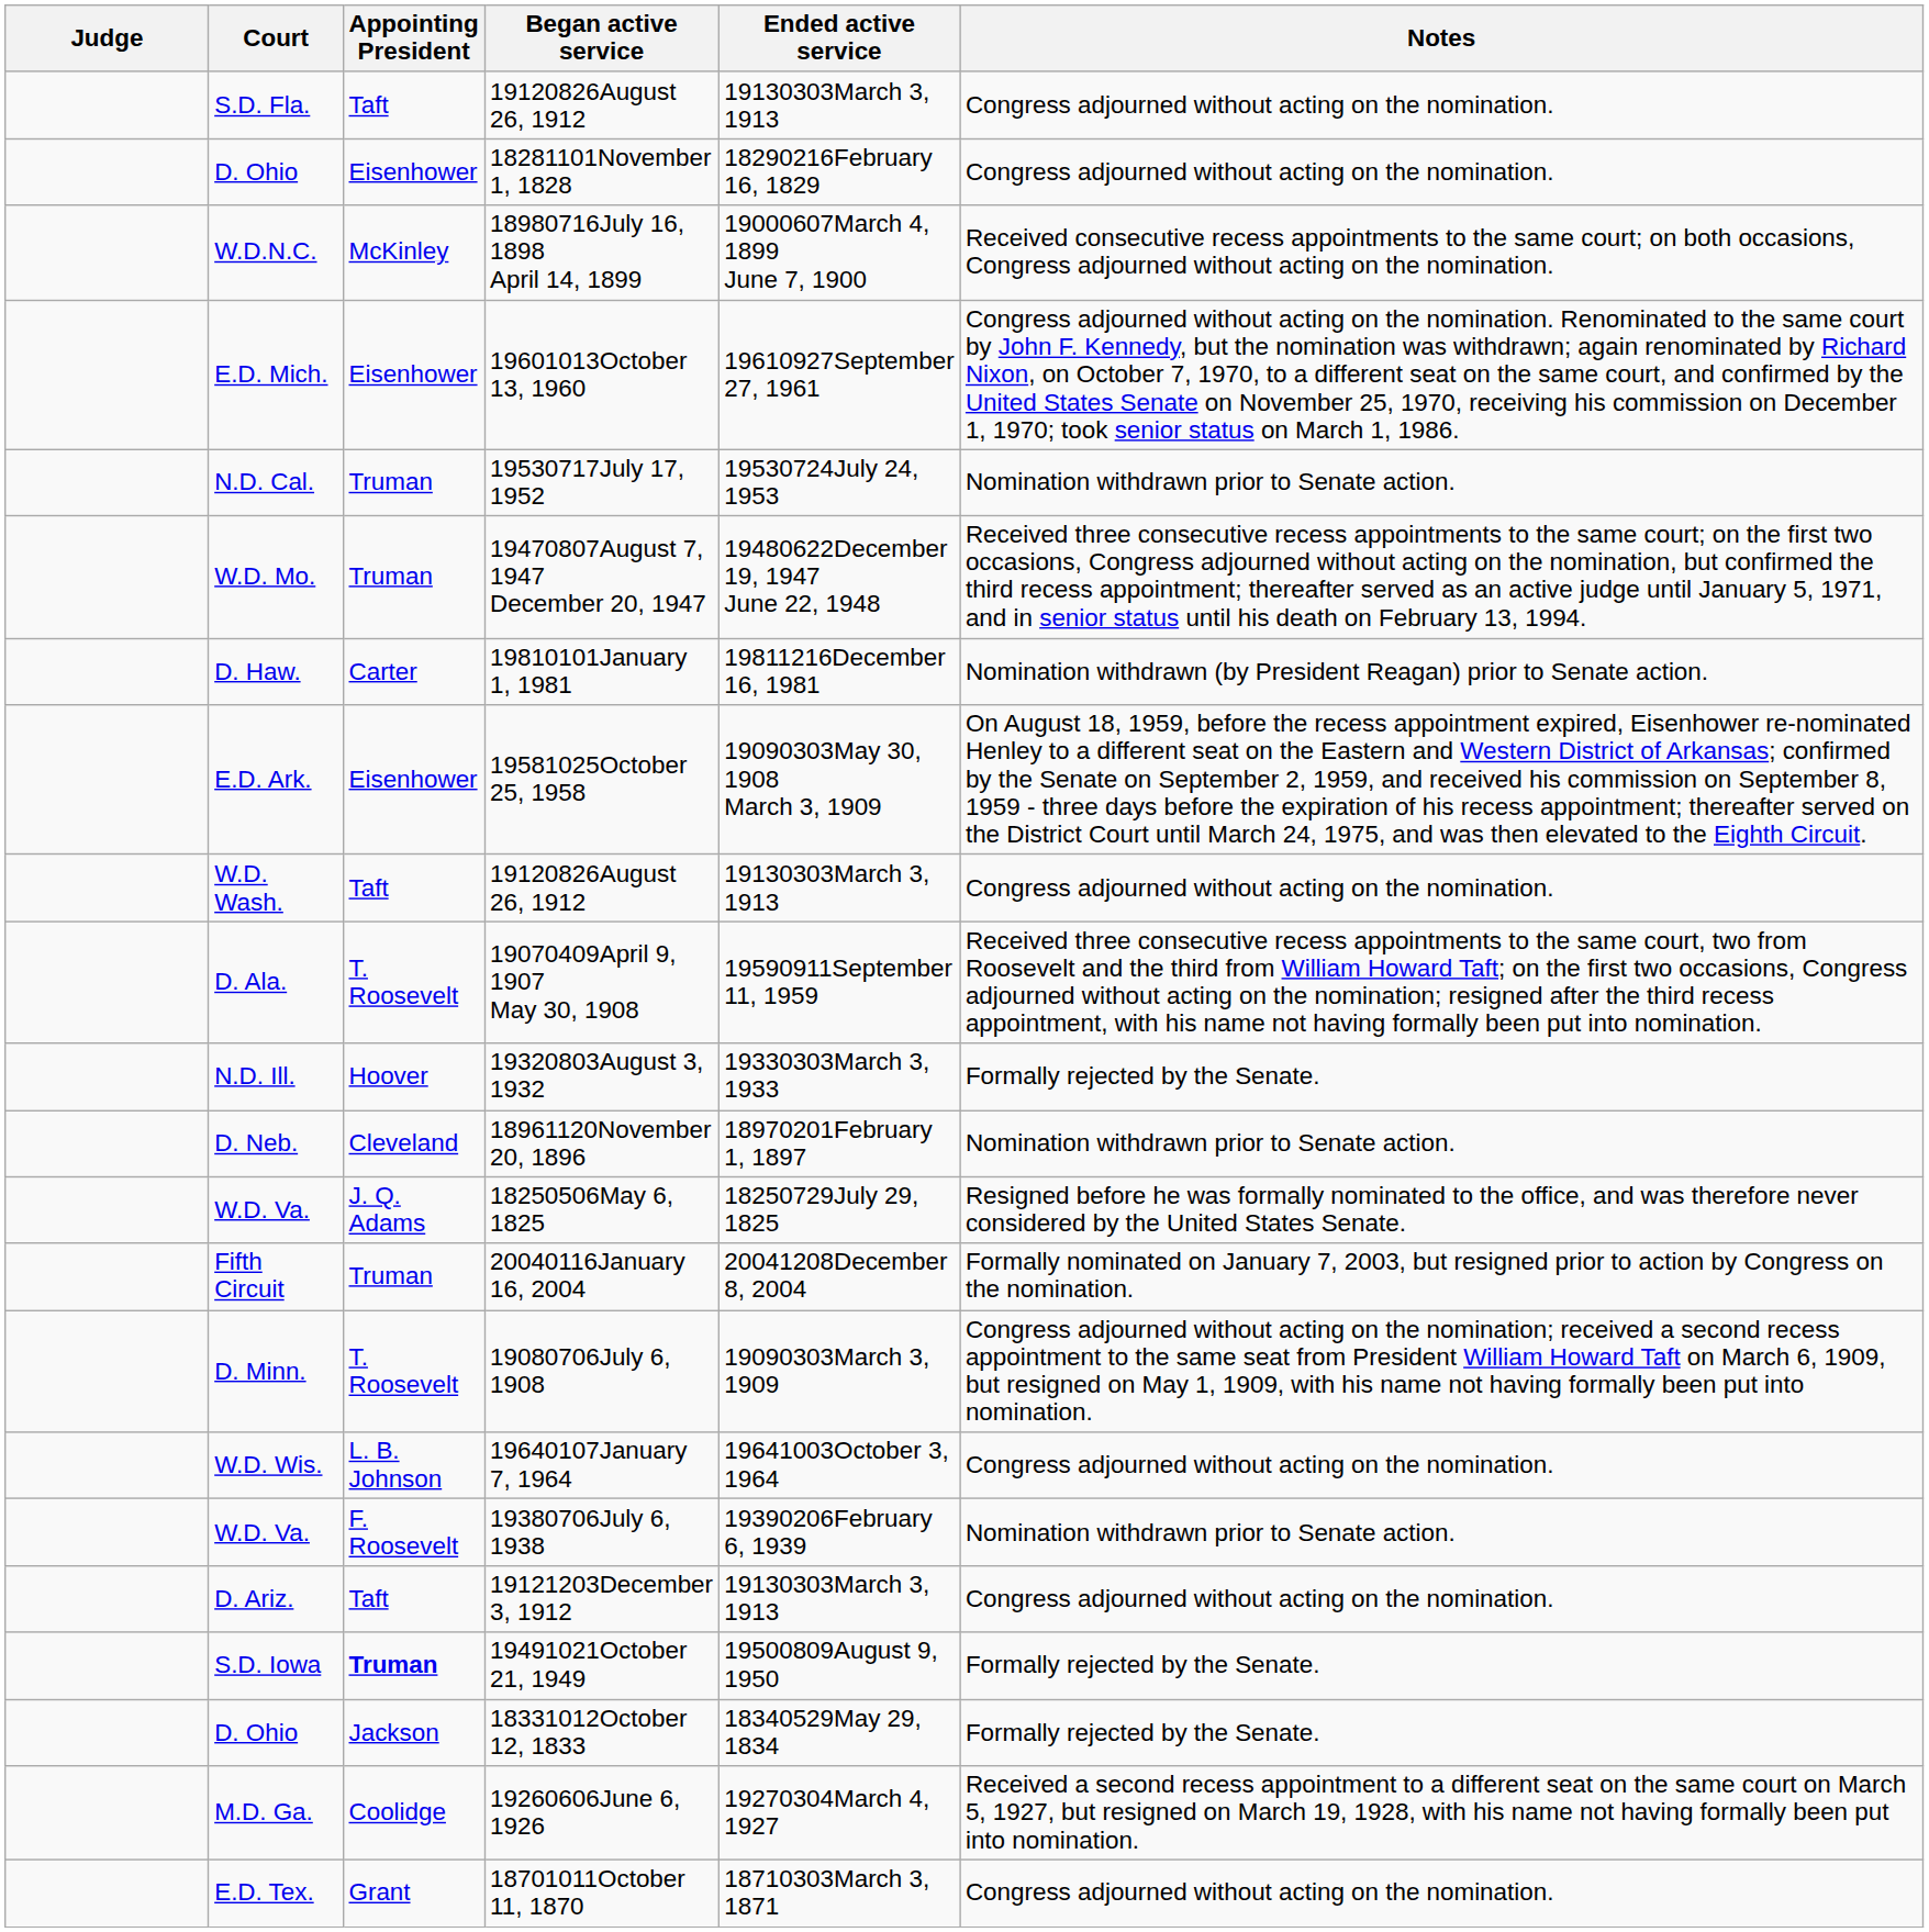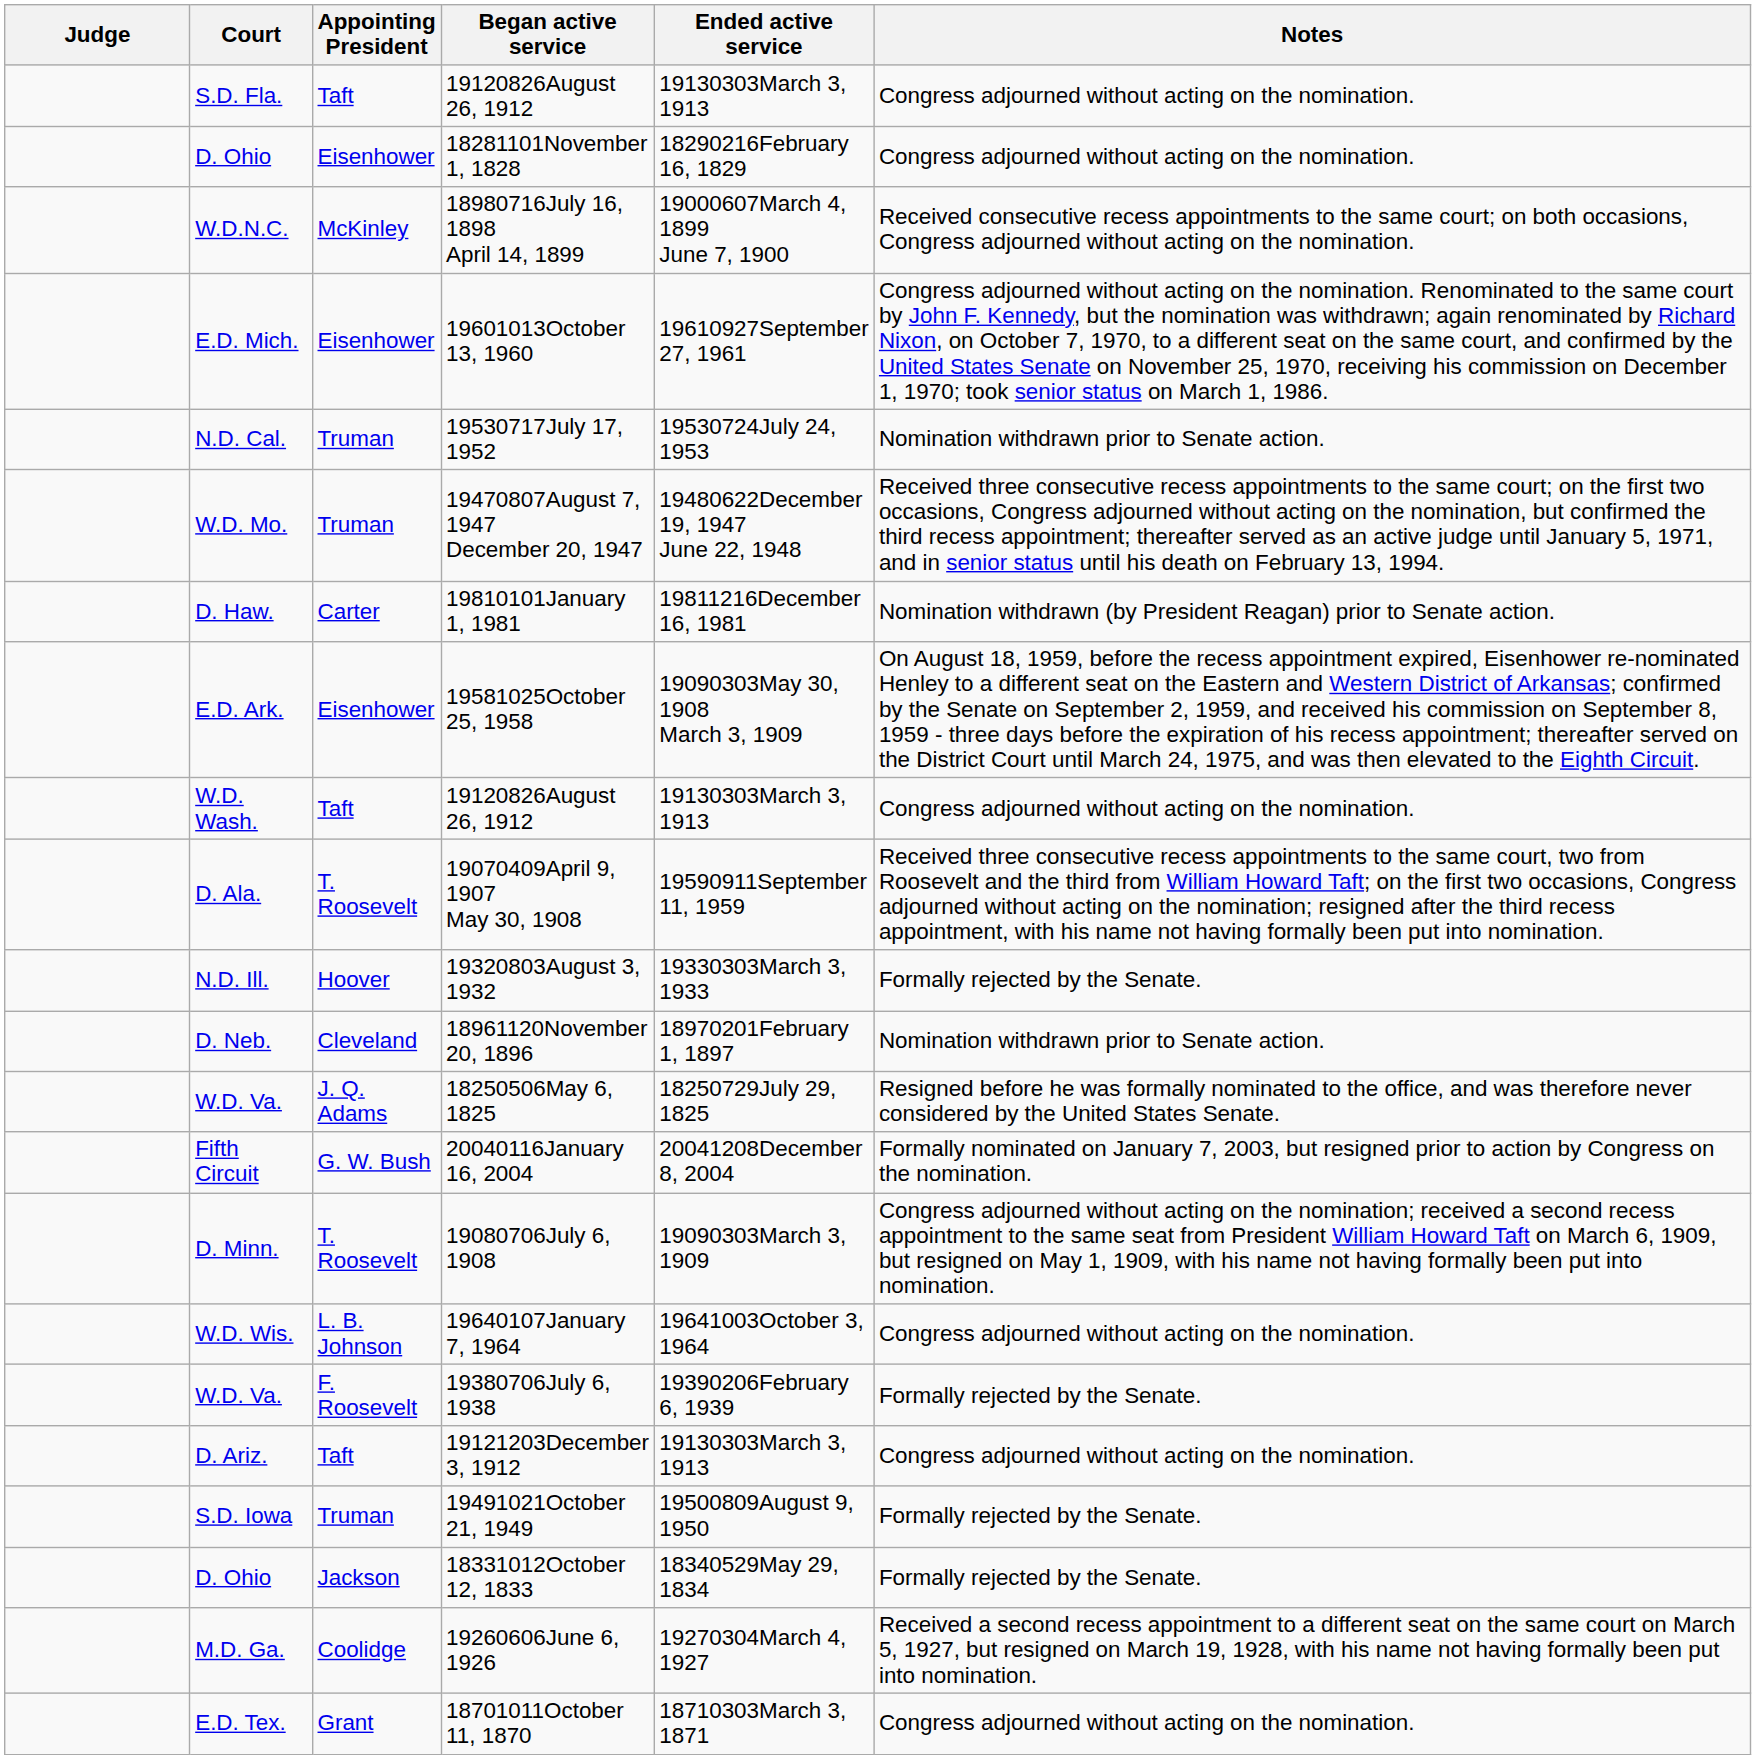20040116January 16, 2004 | Appointing President: Truman -> G. W. Bush
19380706July 6, 1938 | Notes: Nomination withdrawn prior to Senate action. -> Formally rejected by the Senate.
19491021October 21, 1949 | Appointing President: bold -> normal
